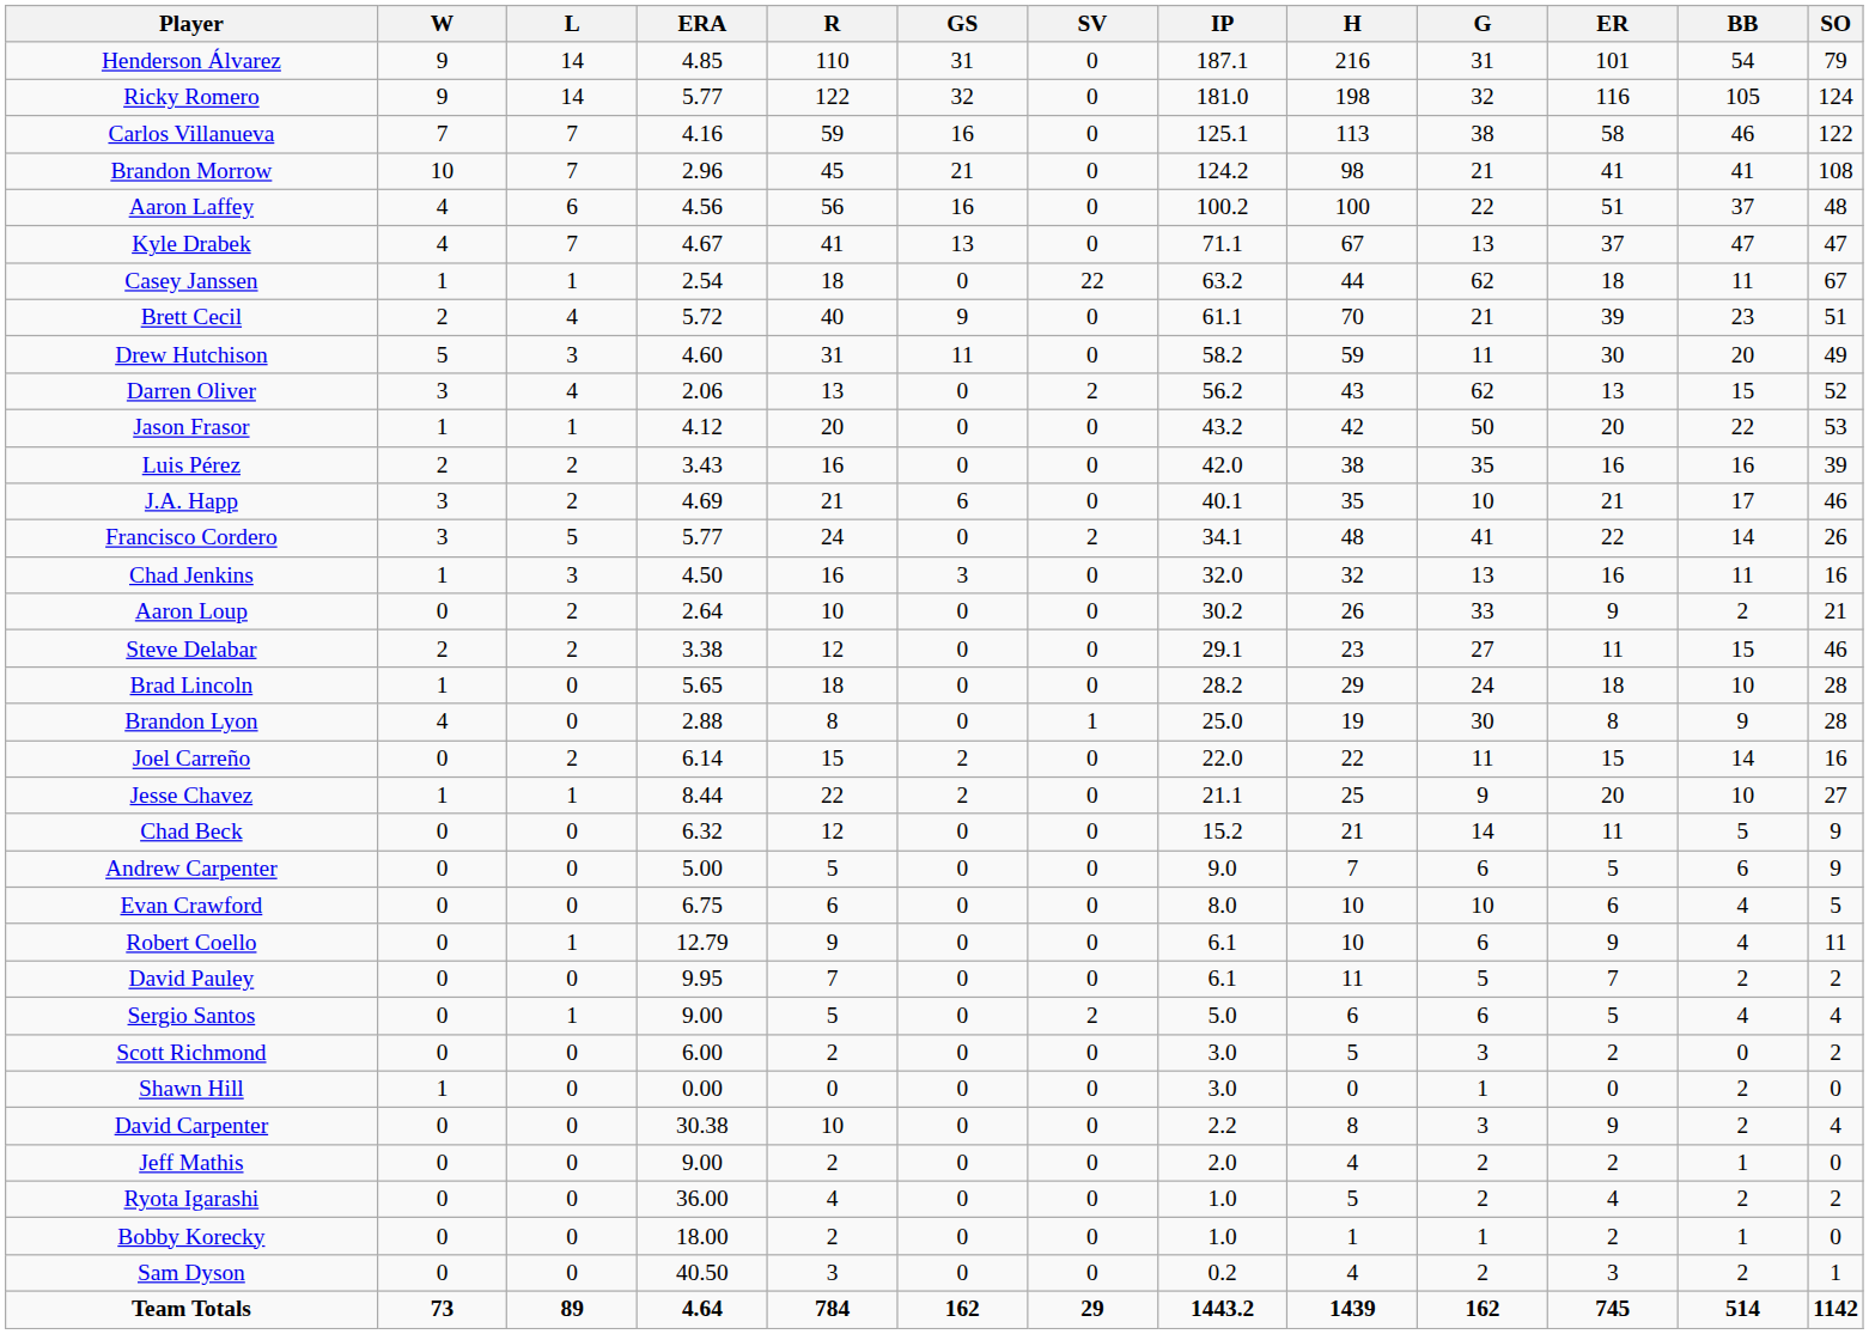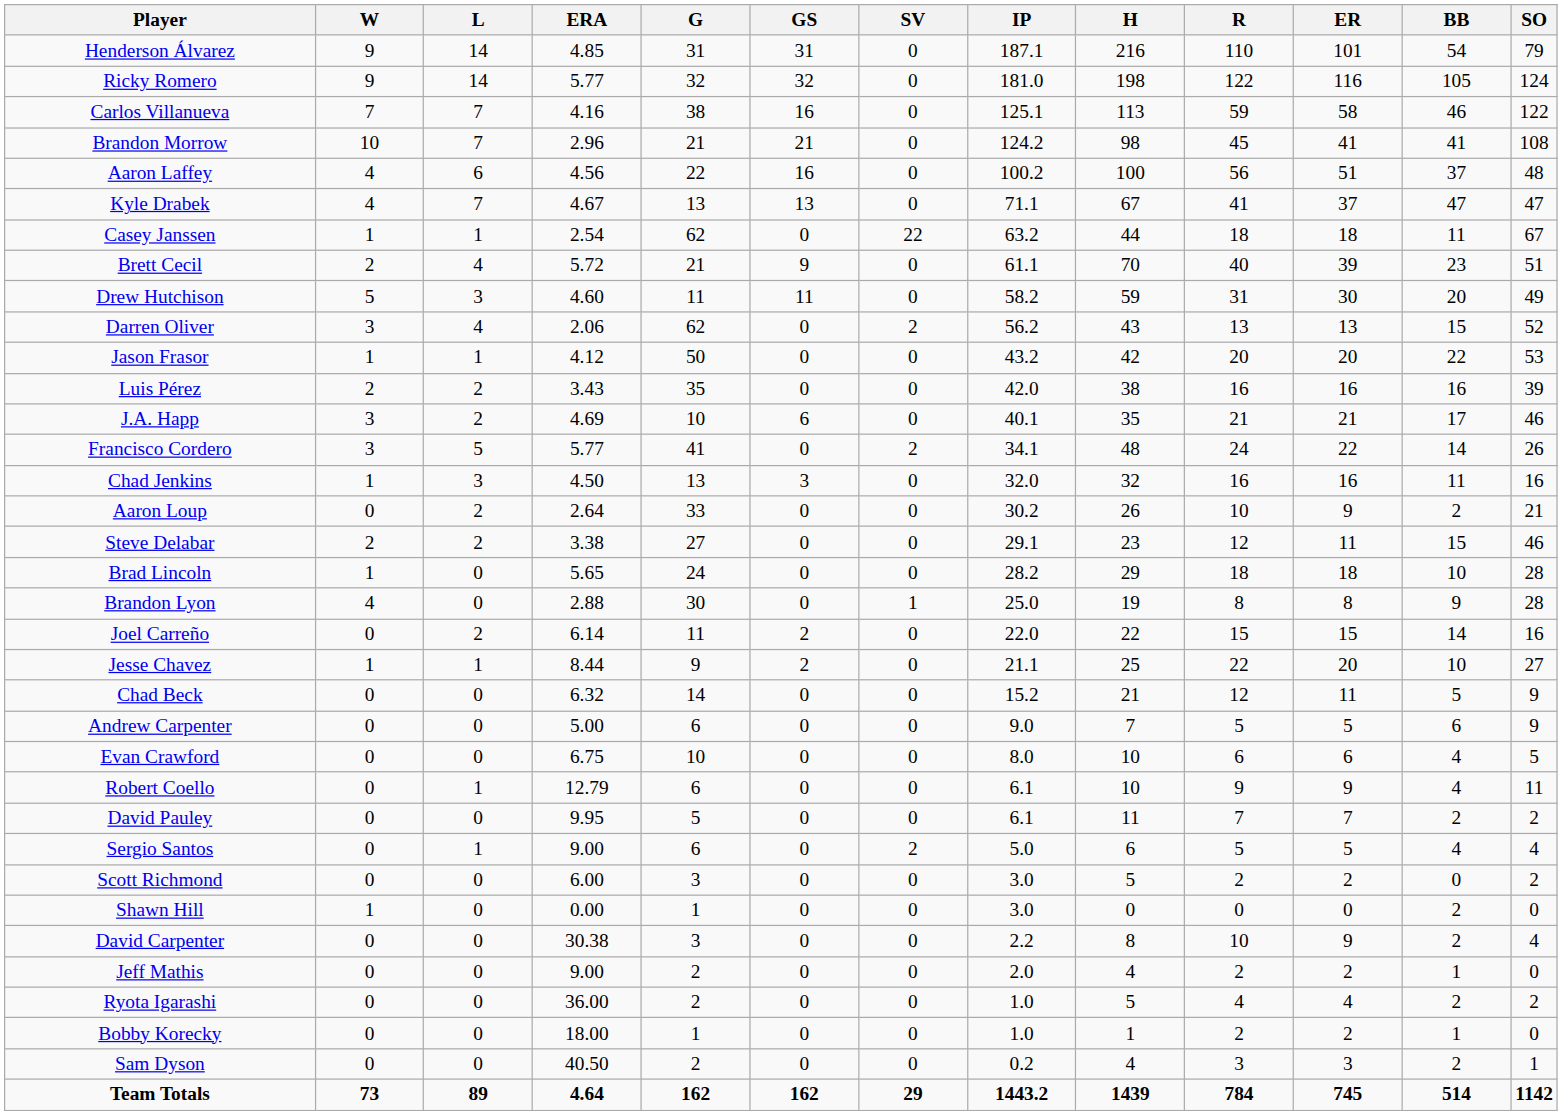columns swapped: G <-> R
